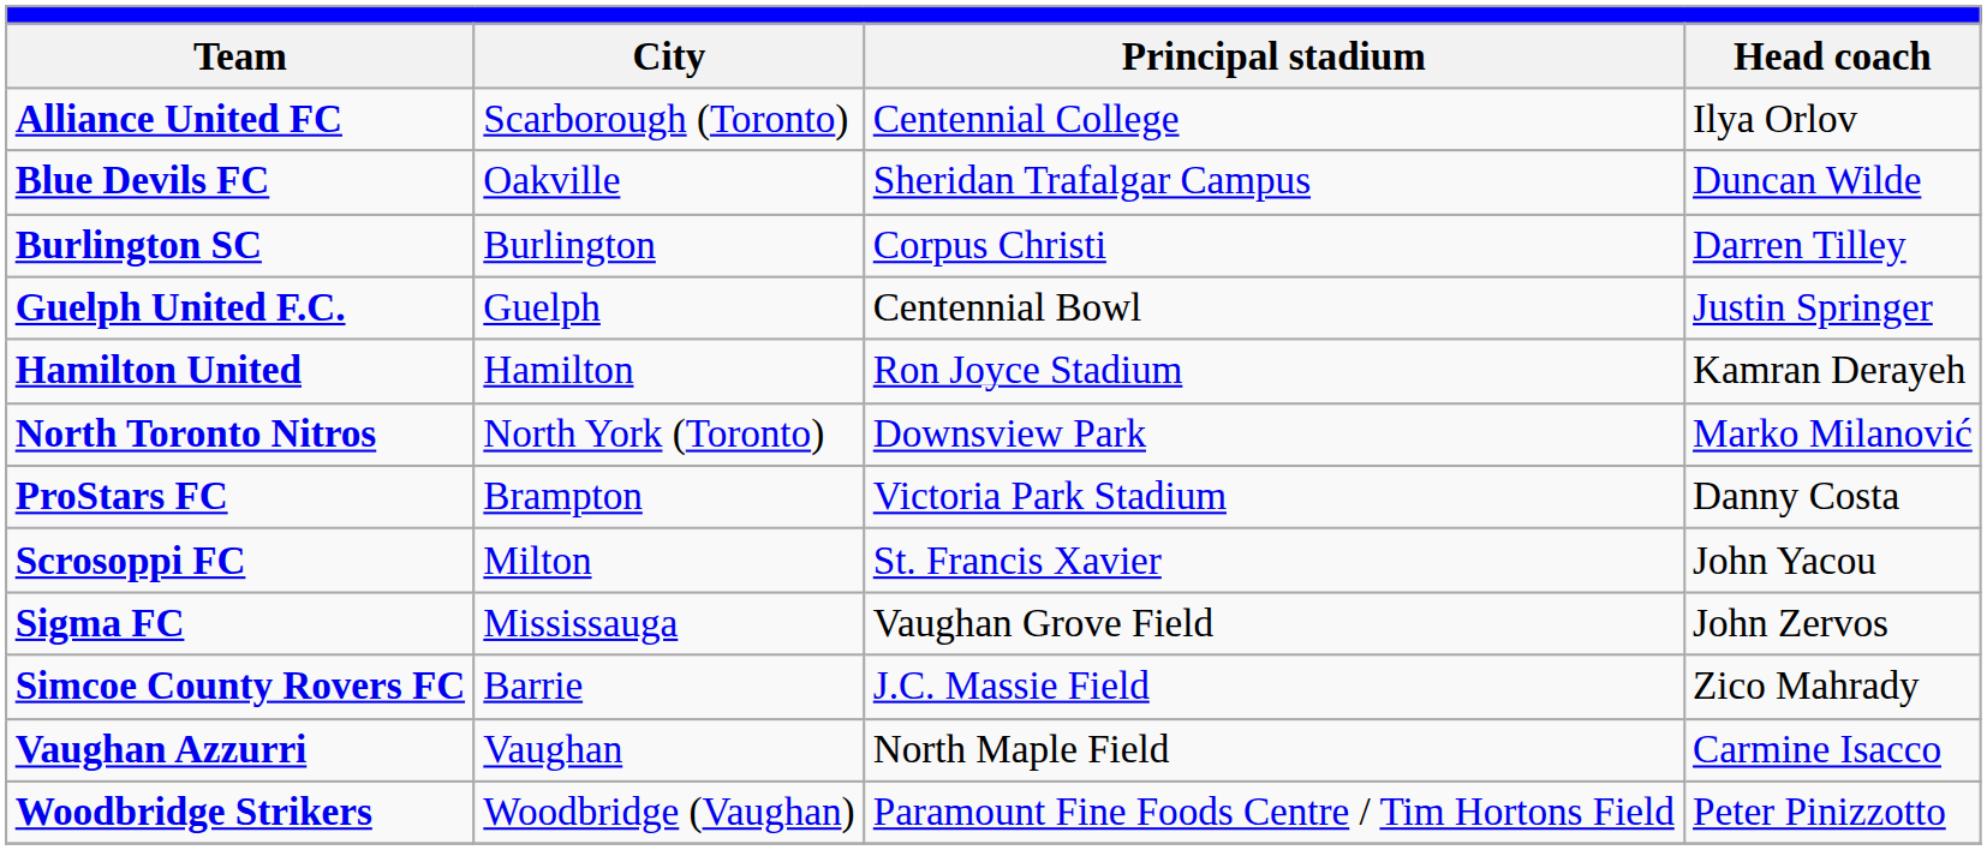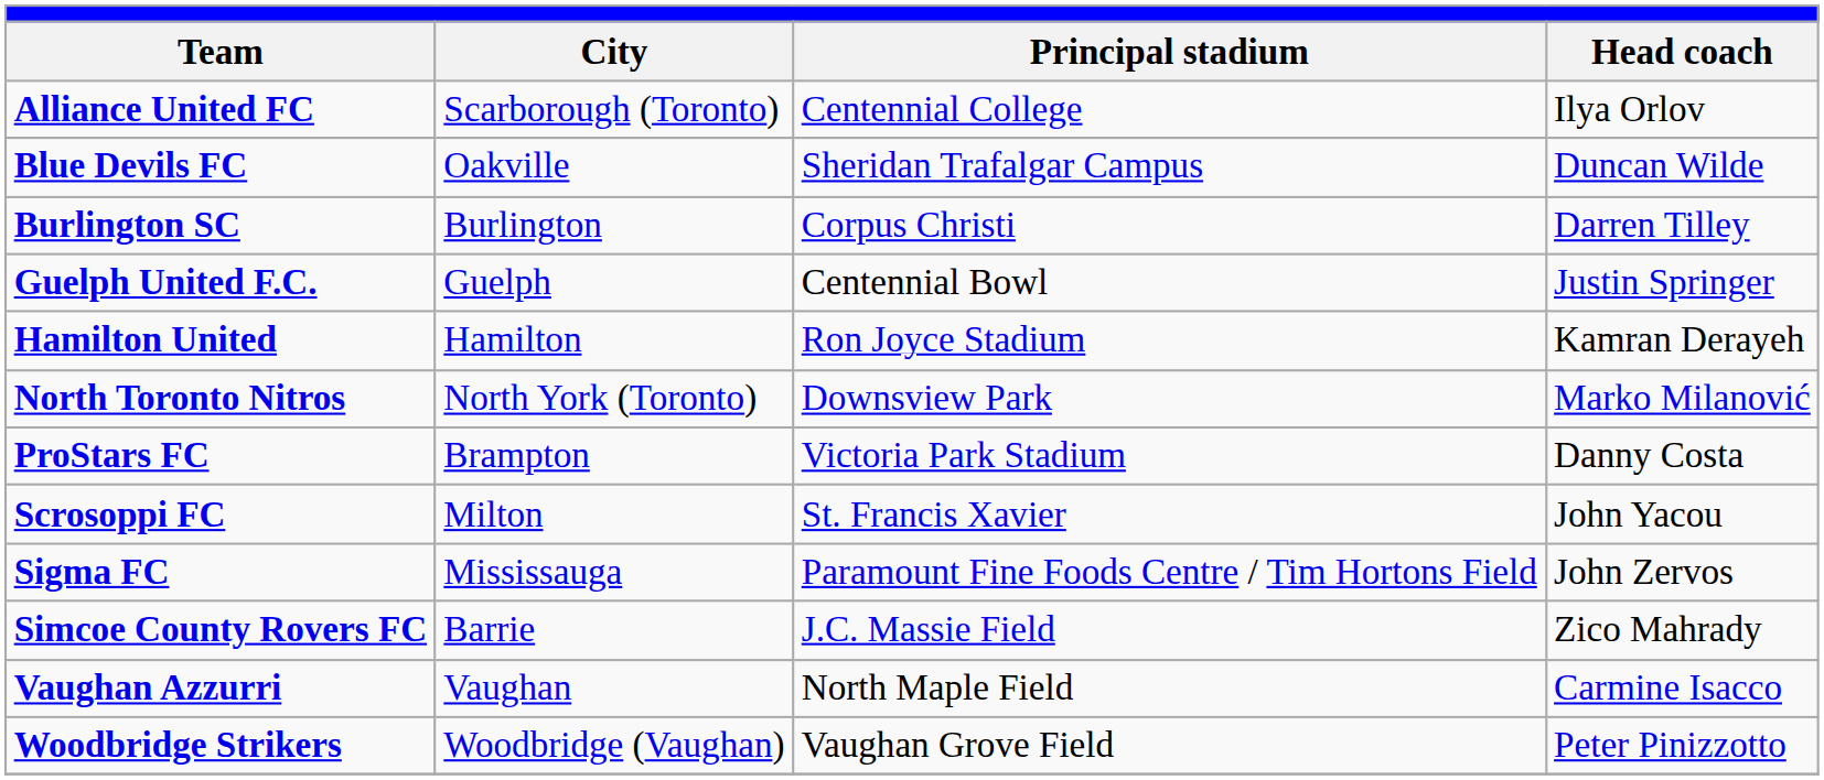Sigma FC | Principal stadium: Vaughan Grove Field -> Paramount Fine Foods Centre / Tim Hortons Field
Woodbridge Strikers | Principal stadium: Paramount Fine Foods Centre / Tim Hortons Field -> Vaughan Grove Field
